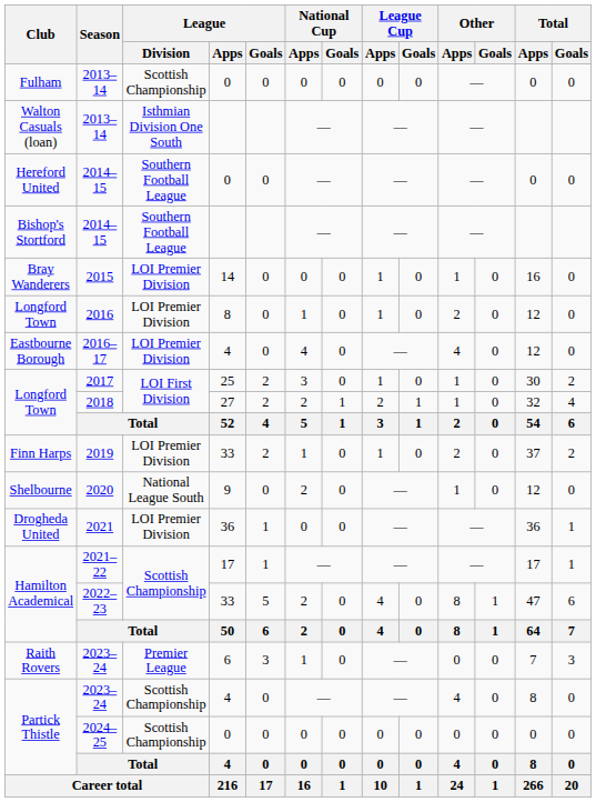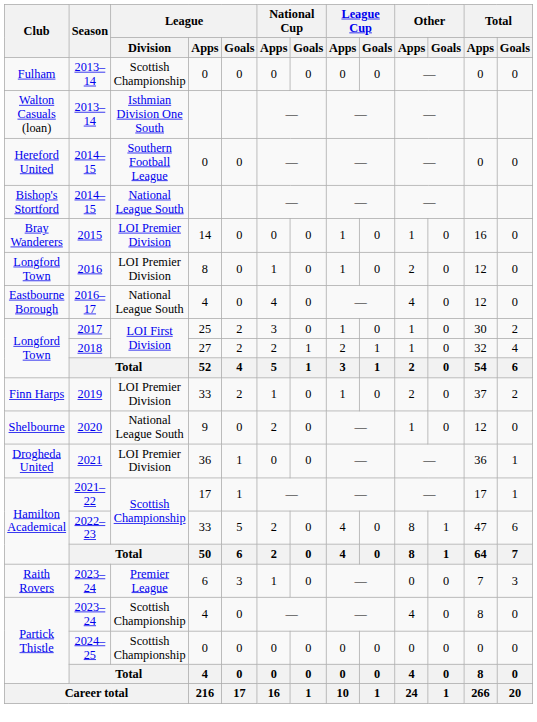Bishop's Stortford / 2014–15 | League / Division: Southern Football League -> National League South
2016–17 | League / Division: LOI Premier Division -> National League South
